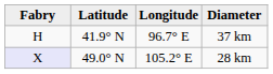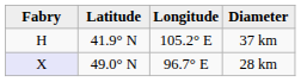37 km | Longitude: 96.7° E -> 105.2° E
28 km | Longitude: 105.2° E -> 96.7° E
